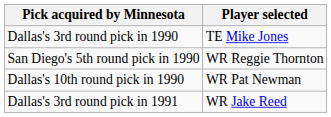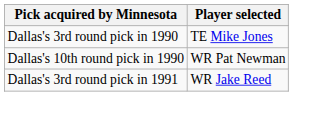- row: San Diego's 5th round pick in 1990 | WR Reggie Thornton
